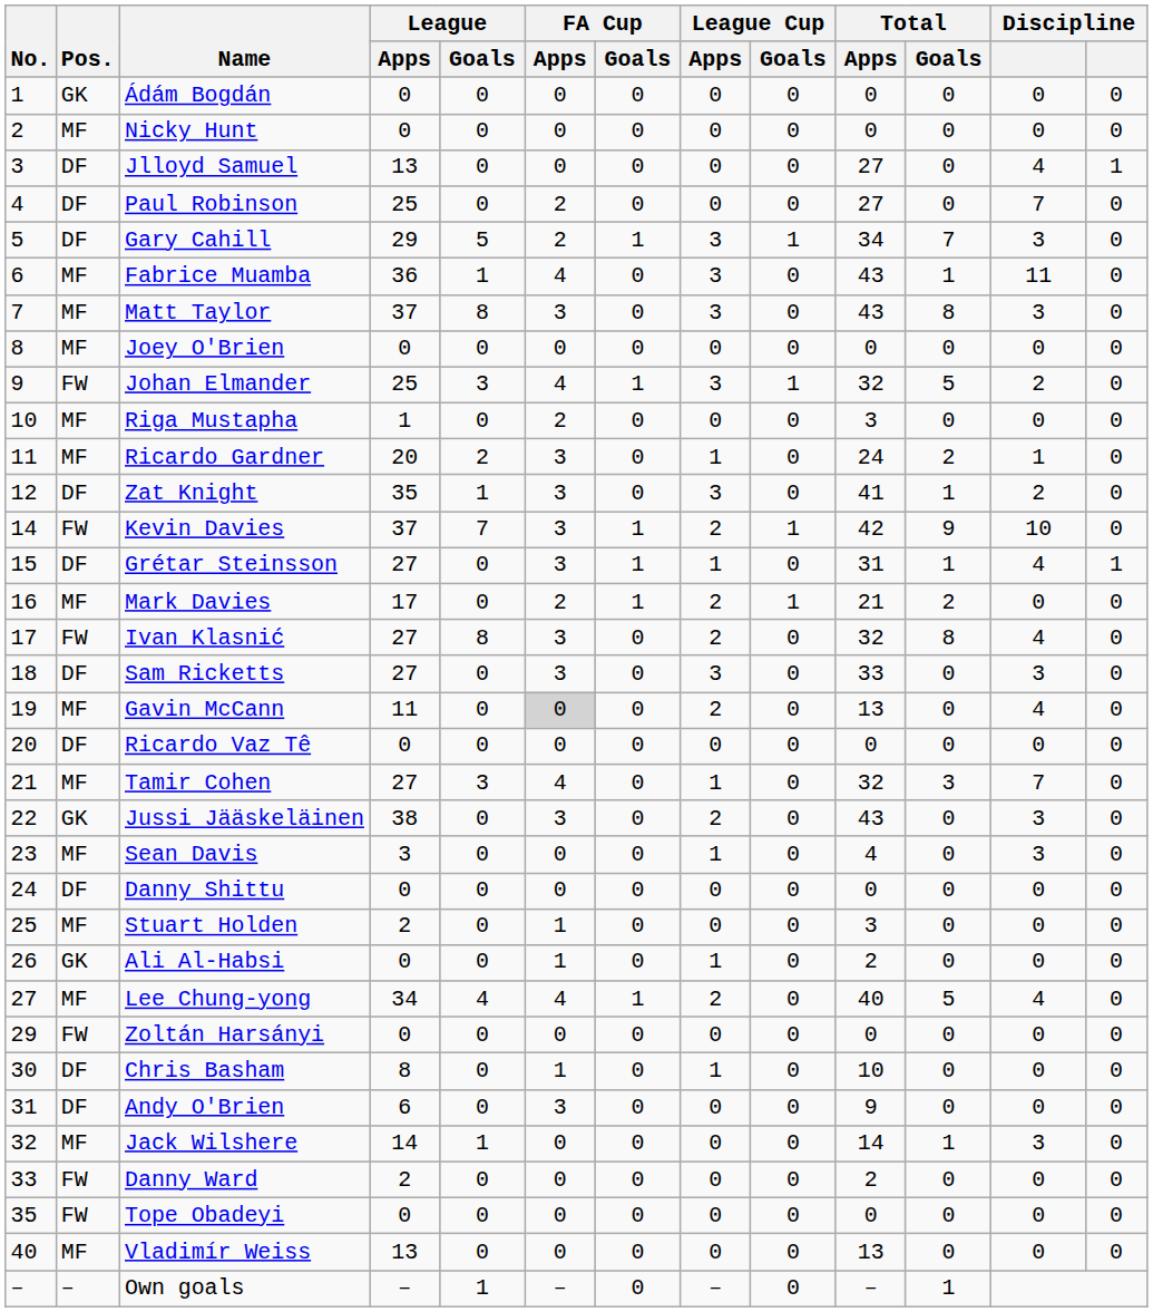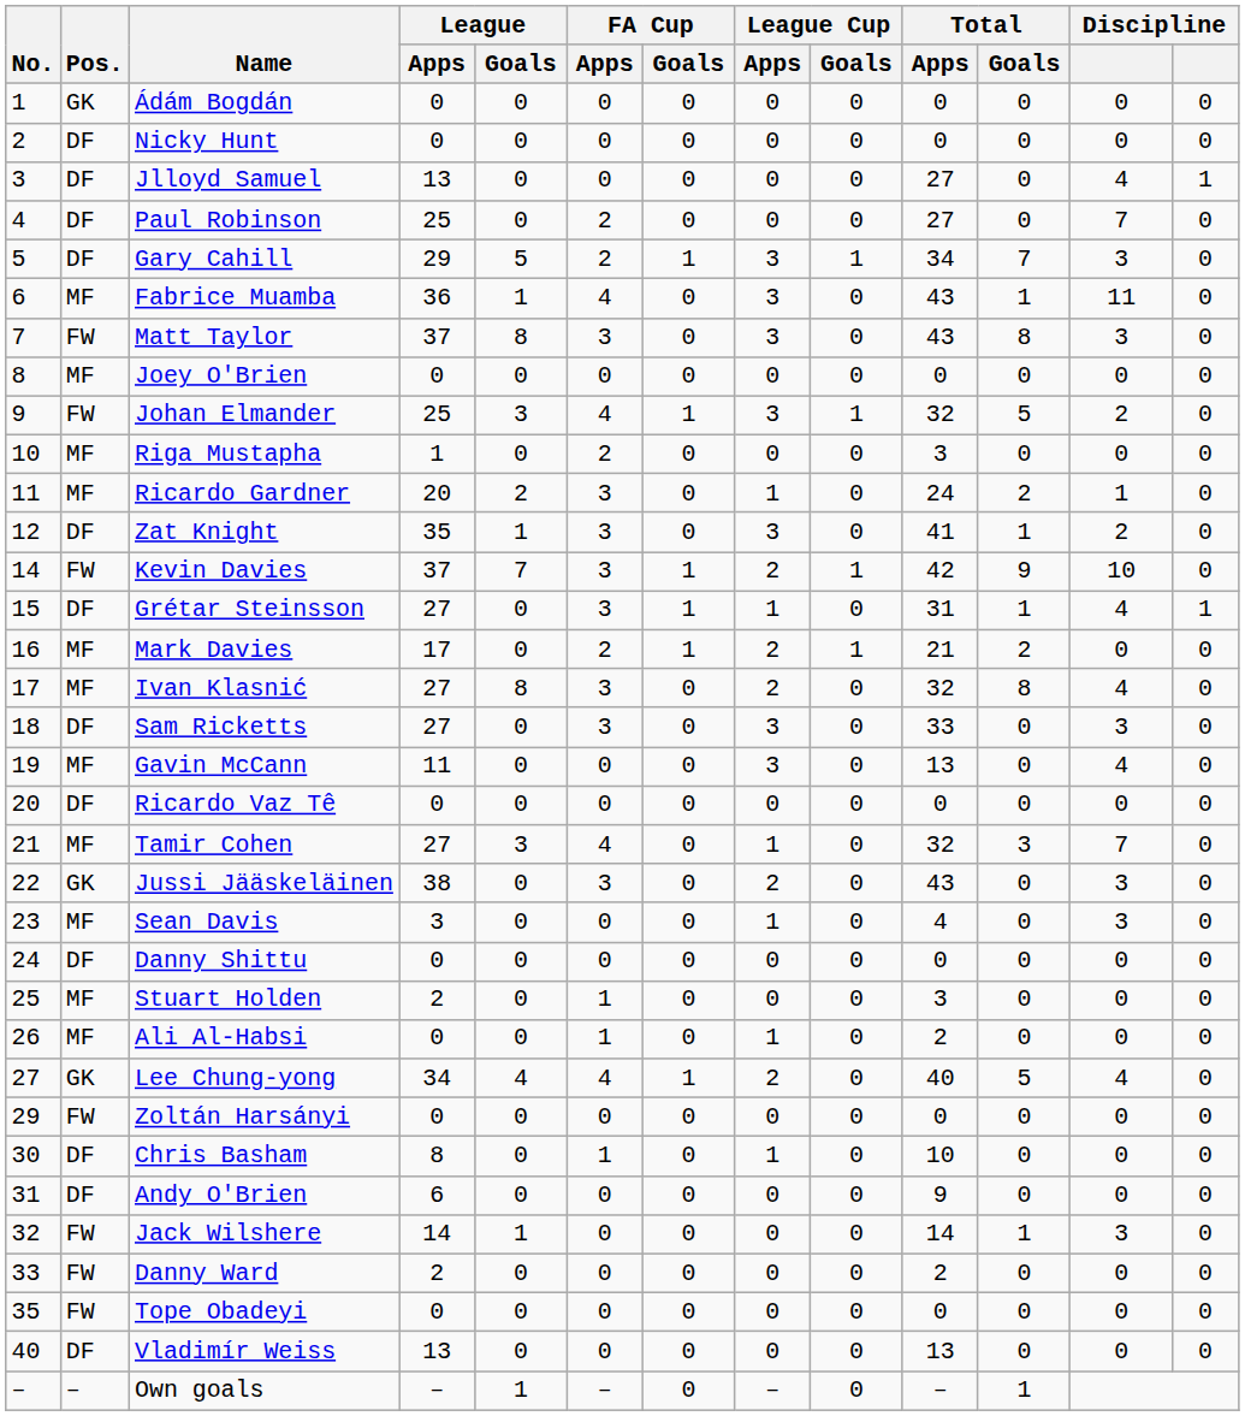Nicky Hunt | Pos.: MF -> DF
Matt Taylor | Pos.: MF -> FW
Ivan Klasnić | Pos.: FW -> MF
Gavin McCann | FA Cup / Apps: lightgrey background -> no background
Gavin McCann | League Cup / Apps: 2 -> 3
Ali Al-Habsi | Pos.: GK -> MF
Lee Chung-yong | Pos.: MF -> GK
Andy O'Brien | FA Cup / Apps: 3 -> 0
Jack Wilshere | Pos.: MF -> FW
Vladimír Weiss | Pos.: MF -> DF
